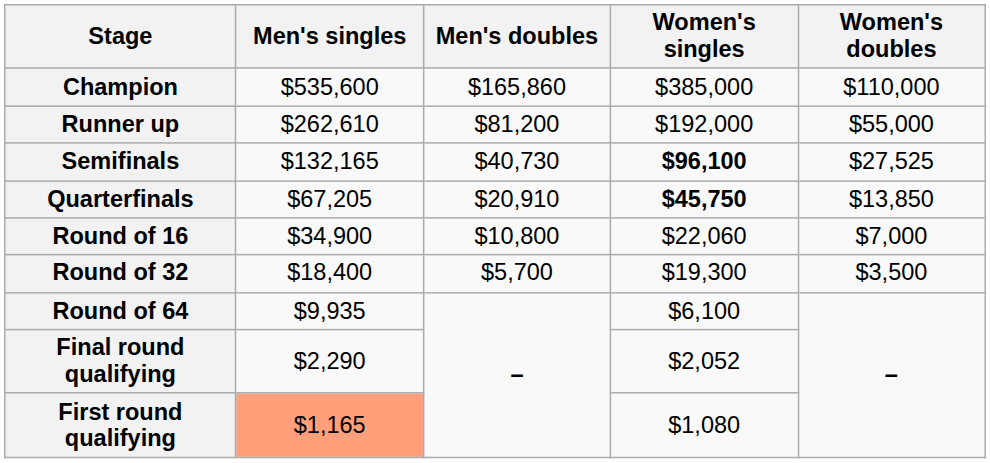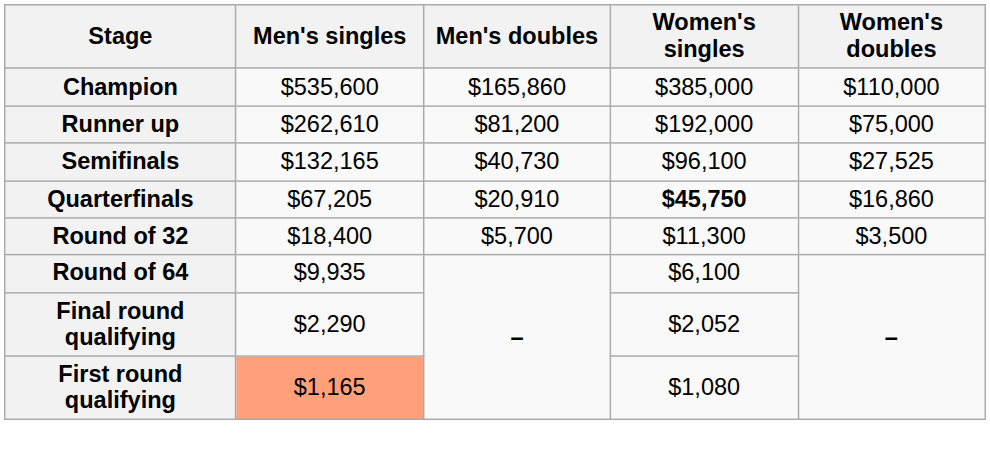Runner up | Women's doubles: $55,000 -> $75,000
Semifinals | Women's singles: bold -> normal
Quarterfinals | Women's doubles: $13,850 -> $16,860
- row: Round of 16 | $34,900 | $10,800 | $22,060 | $7,000
Round of 32 | Women's singles: $19,300 -> $11,300
